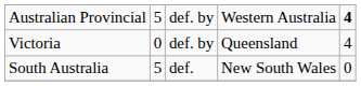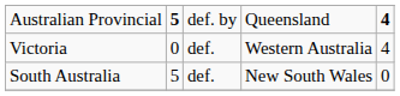Australian Provincial | column 2: normal -> bold
Australian Provincial | column 4: Western Australia -> Queensland
Victoria | column 3: def. by -> def.
Victoria | column 4: Queensland -> Western Australia
